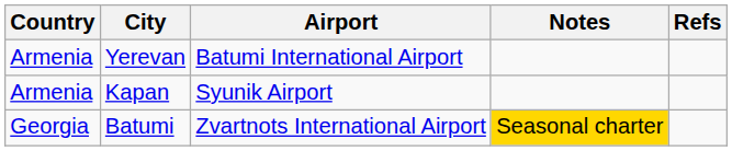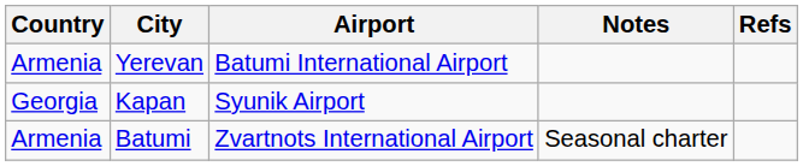Kapan | Country: Armenia -> Georgia
Batumi | Country: Georgia -> Armenia
Batumi | Notes: gold background -> no background
